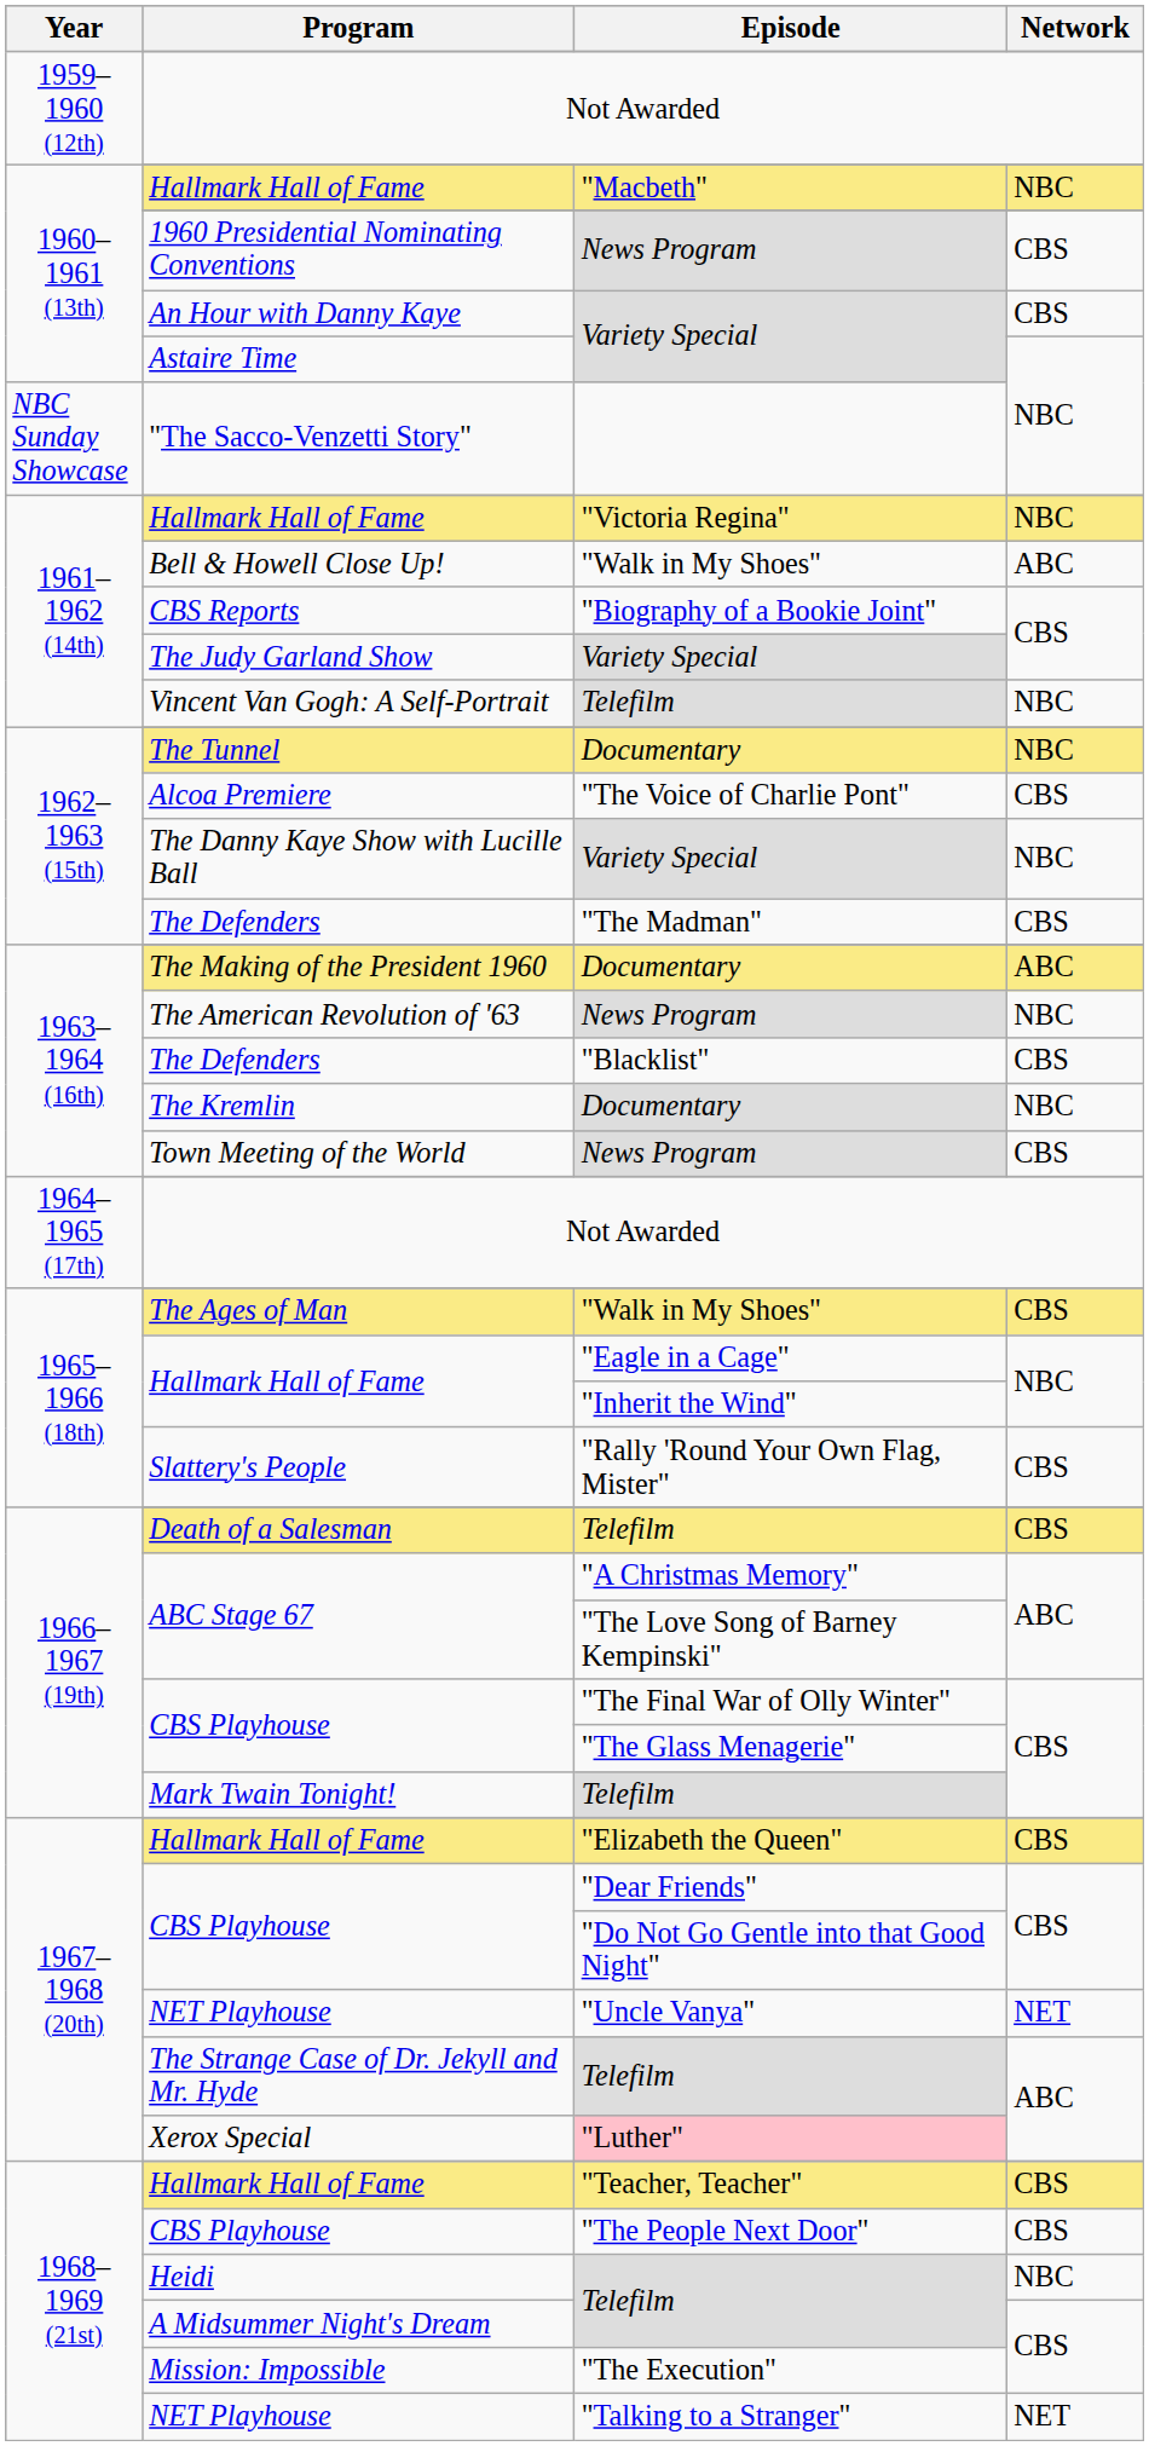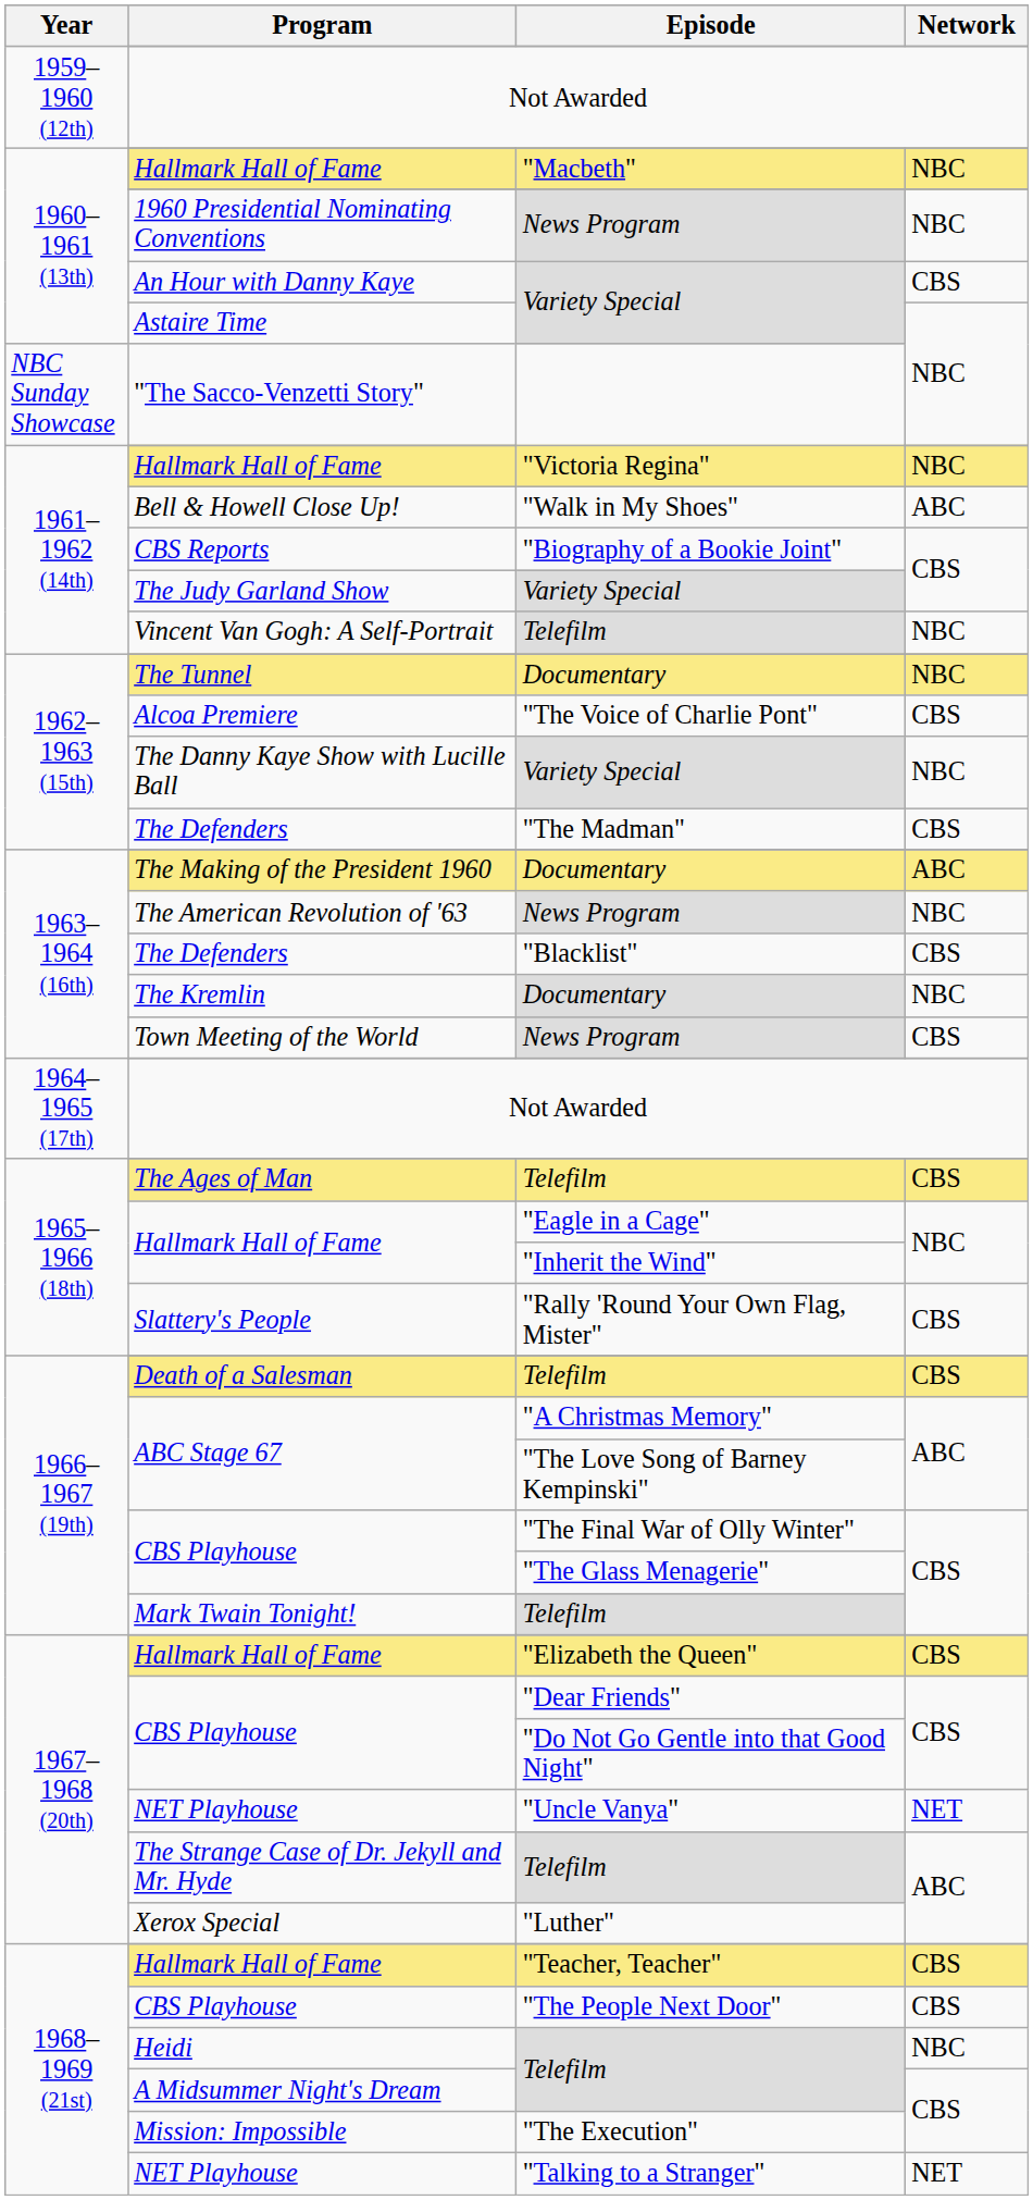1960 Presidential Nominating Conventions | Network: CBS -> NBC
The Ages of Man | Episode: "Walk in My Shoes" -> Telefilm
Xerox Special | Episode: pink background -> no background
